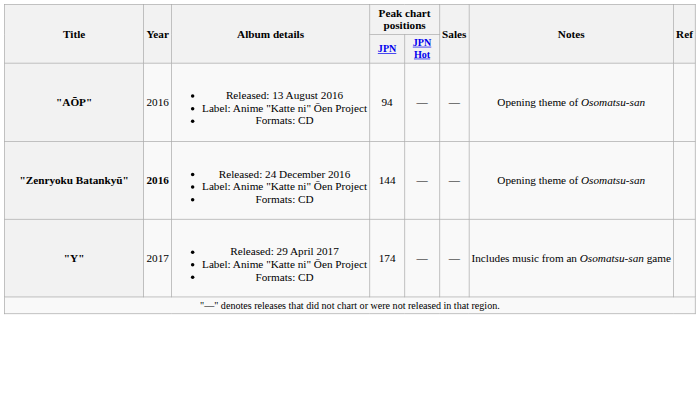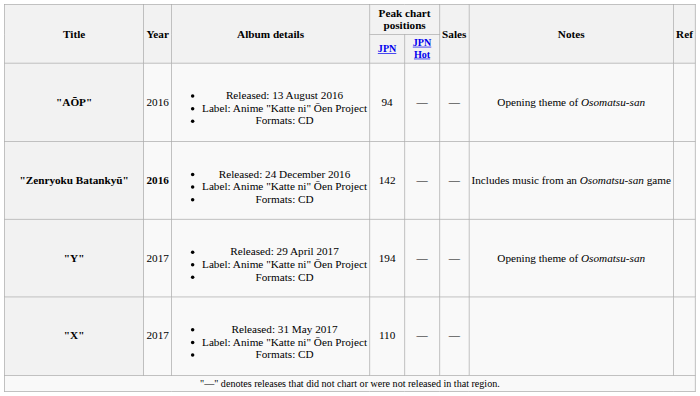"Zenryoku Batankyū" | Peak chart positions / JPN: 144 -> 142
"Zenryoku Batankyū" | Notes: Opening theme of Osomatsu-san -> Includes music from an Osomatsu-san game
"Y" | Peak chart positions / JPN: 174 -> 194
"Y" | Notes: Includes music from an Osomatsu-san game -> Opening theme of Osomatsu-san
+ row: "X" | 2017 | Released: 31 May 2017 Label: Anime "Katte ni" Ōen Project Formats: CD | 110 | — | —
